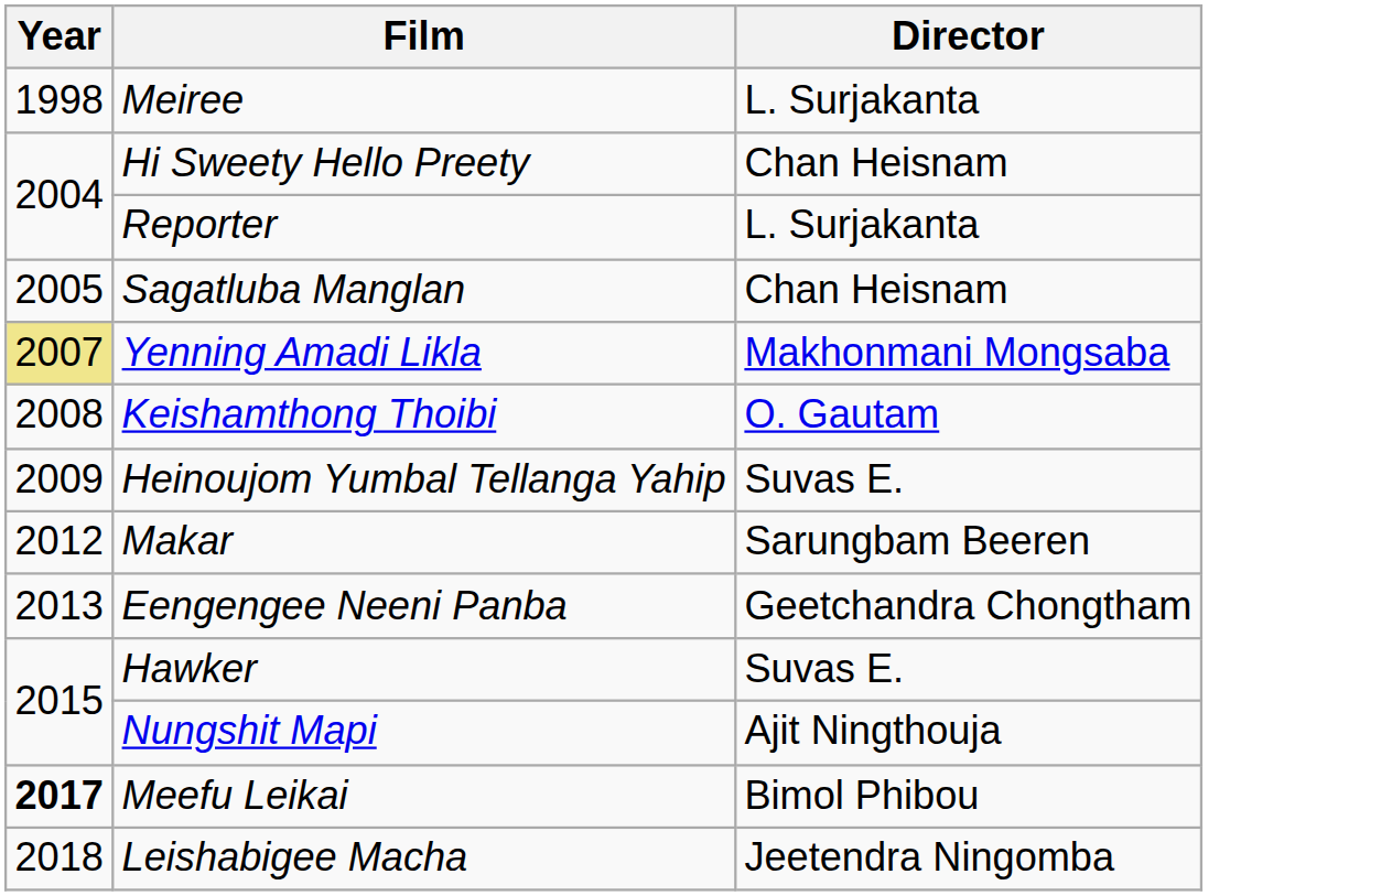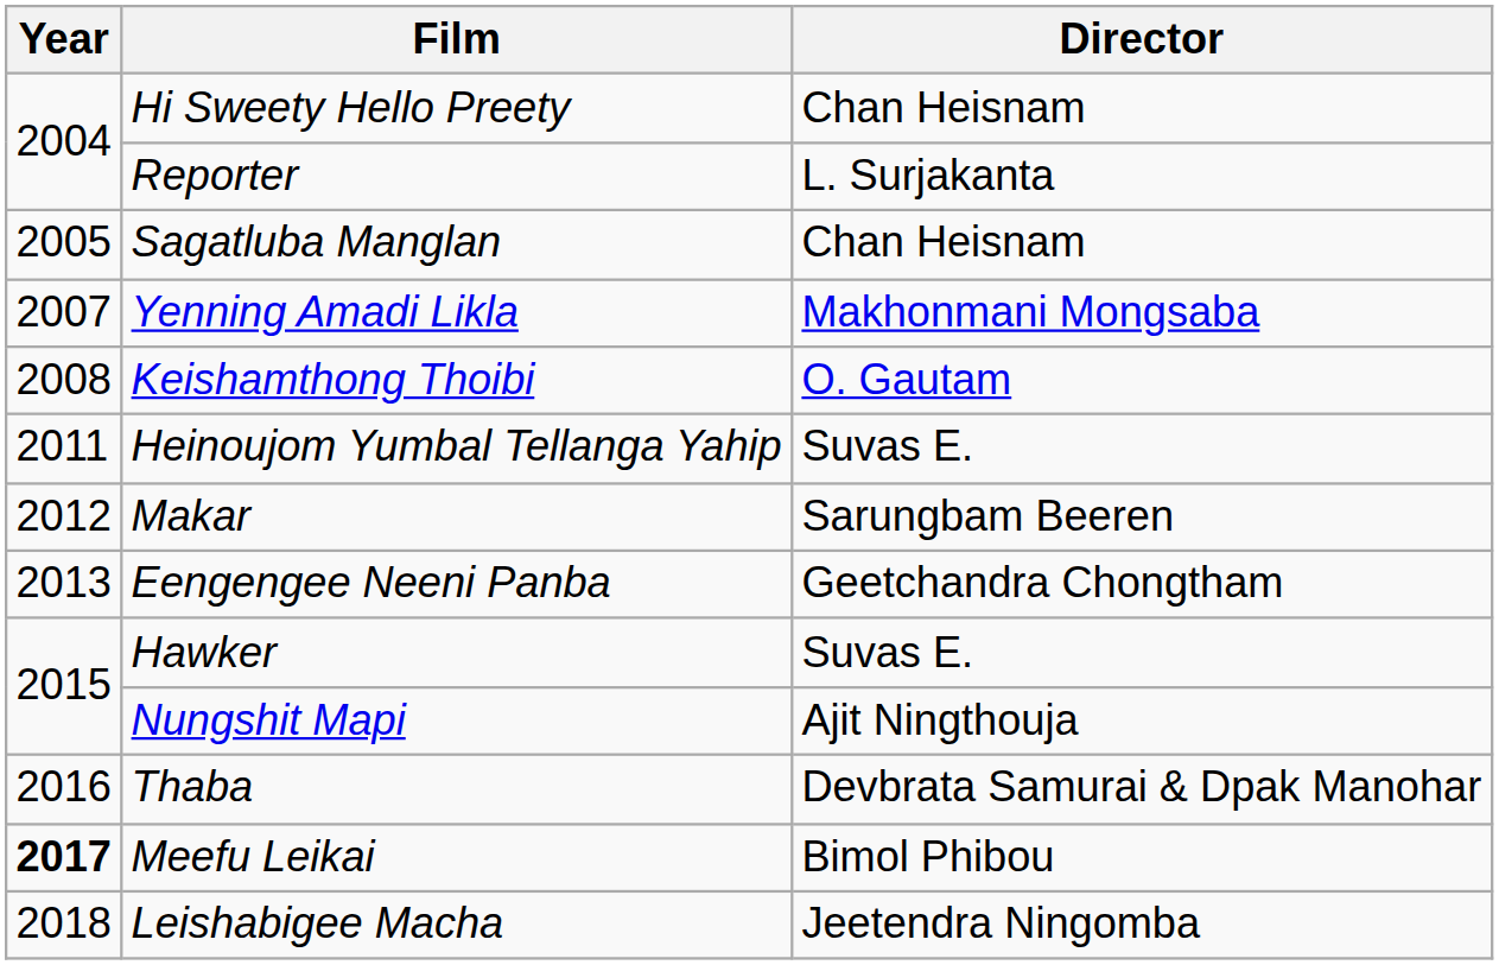- row: 1998 | Meiree | L. Surjakanta
Yenning Amadi Likla | Year: khaki background -> no background
Heinoujom Yumbal Tellanga Yahip | Year: 2009 -> 2011
+ row: 2016 | Thaba | Devbrata Samurai & Dpak Manohar
